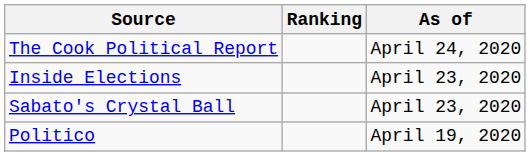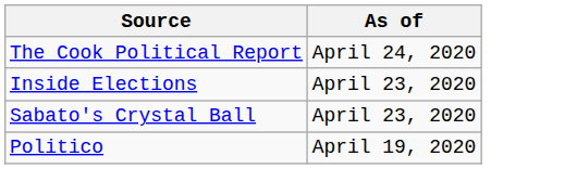- column: Ranking
